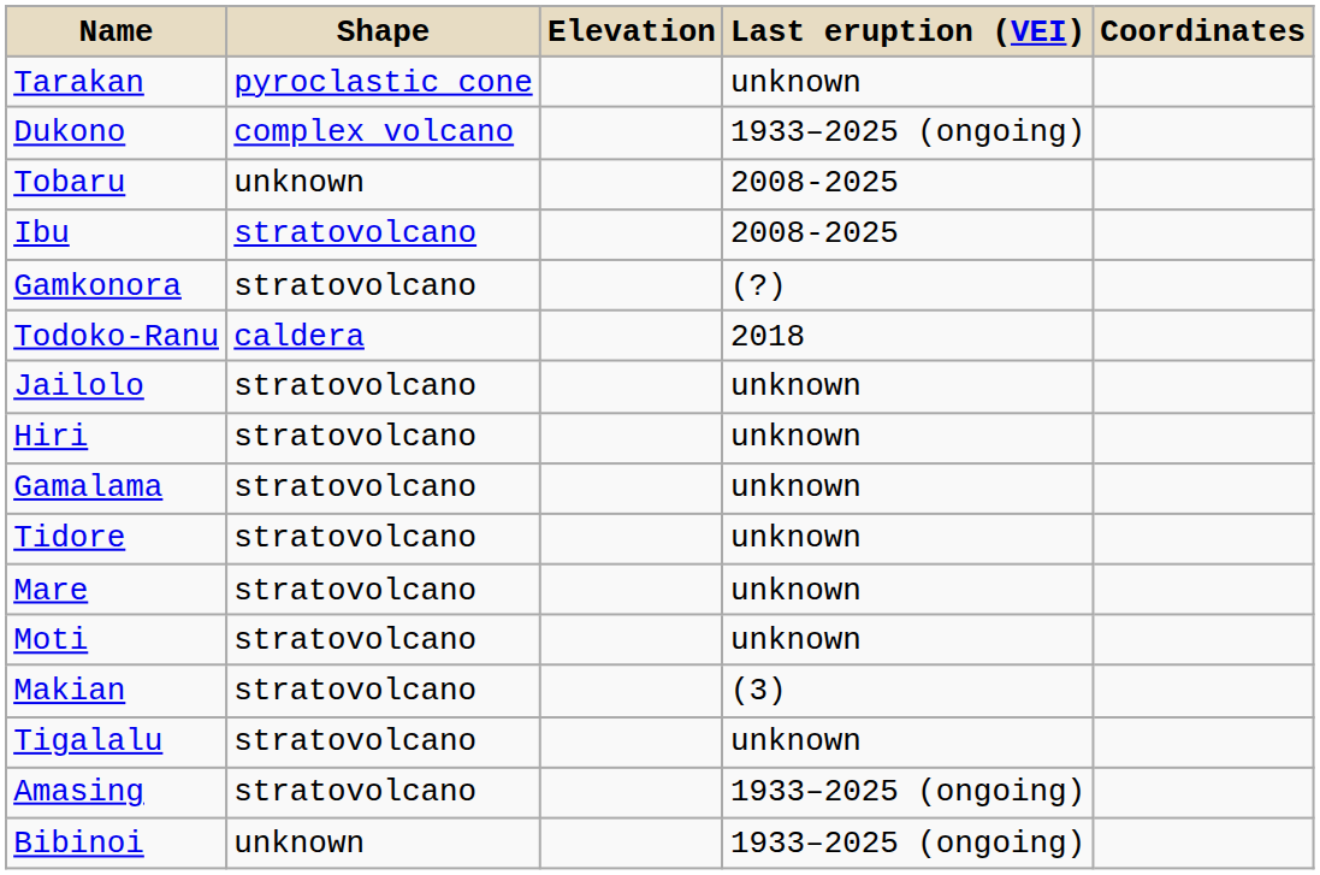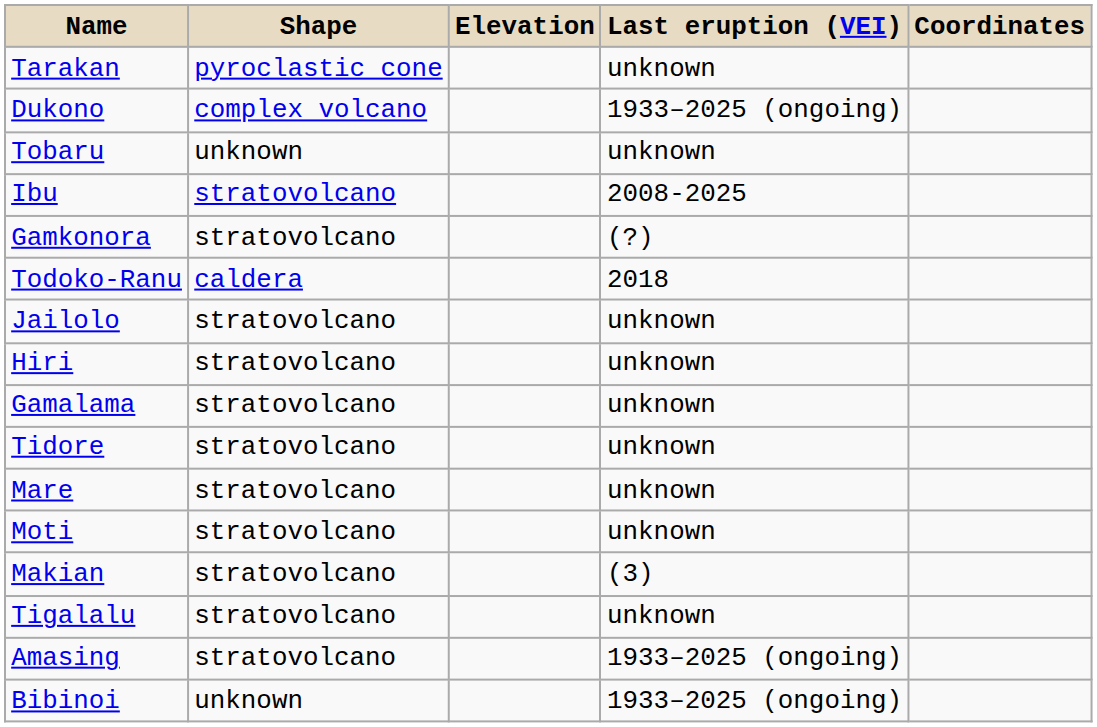Tobaru | Last eruption (VEI): 2008-2025 -> unknown
